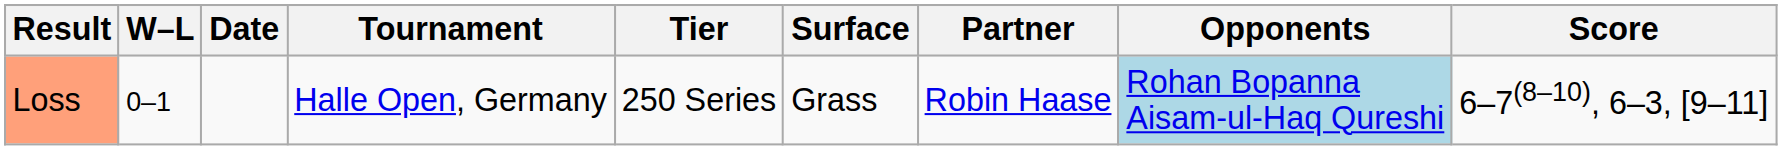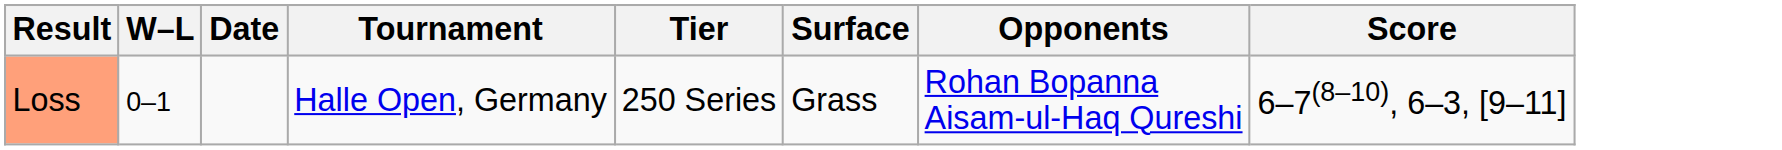- column: Partner | Robin Haase
Loss | Opponents: lightblue background -> no background
